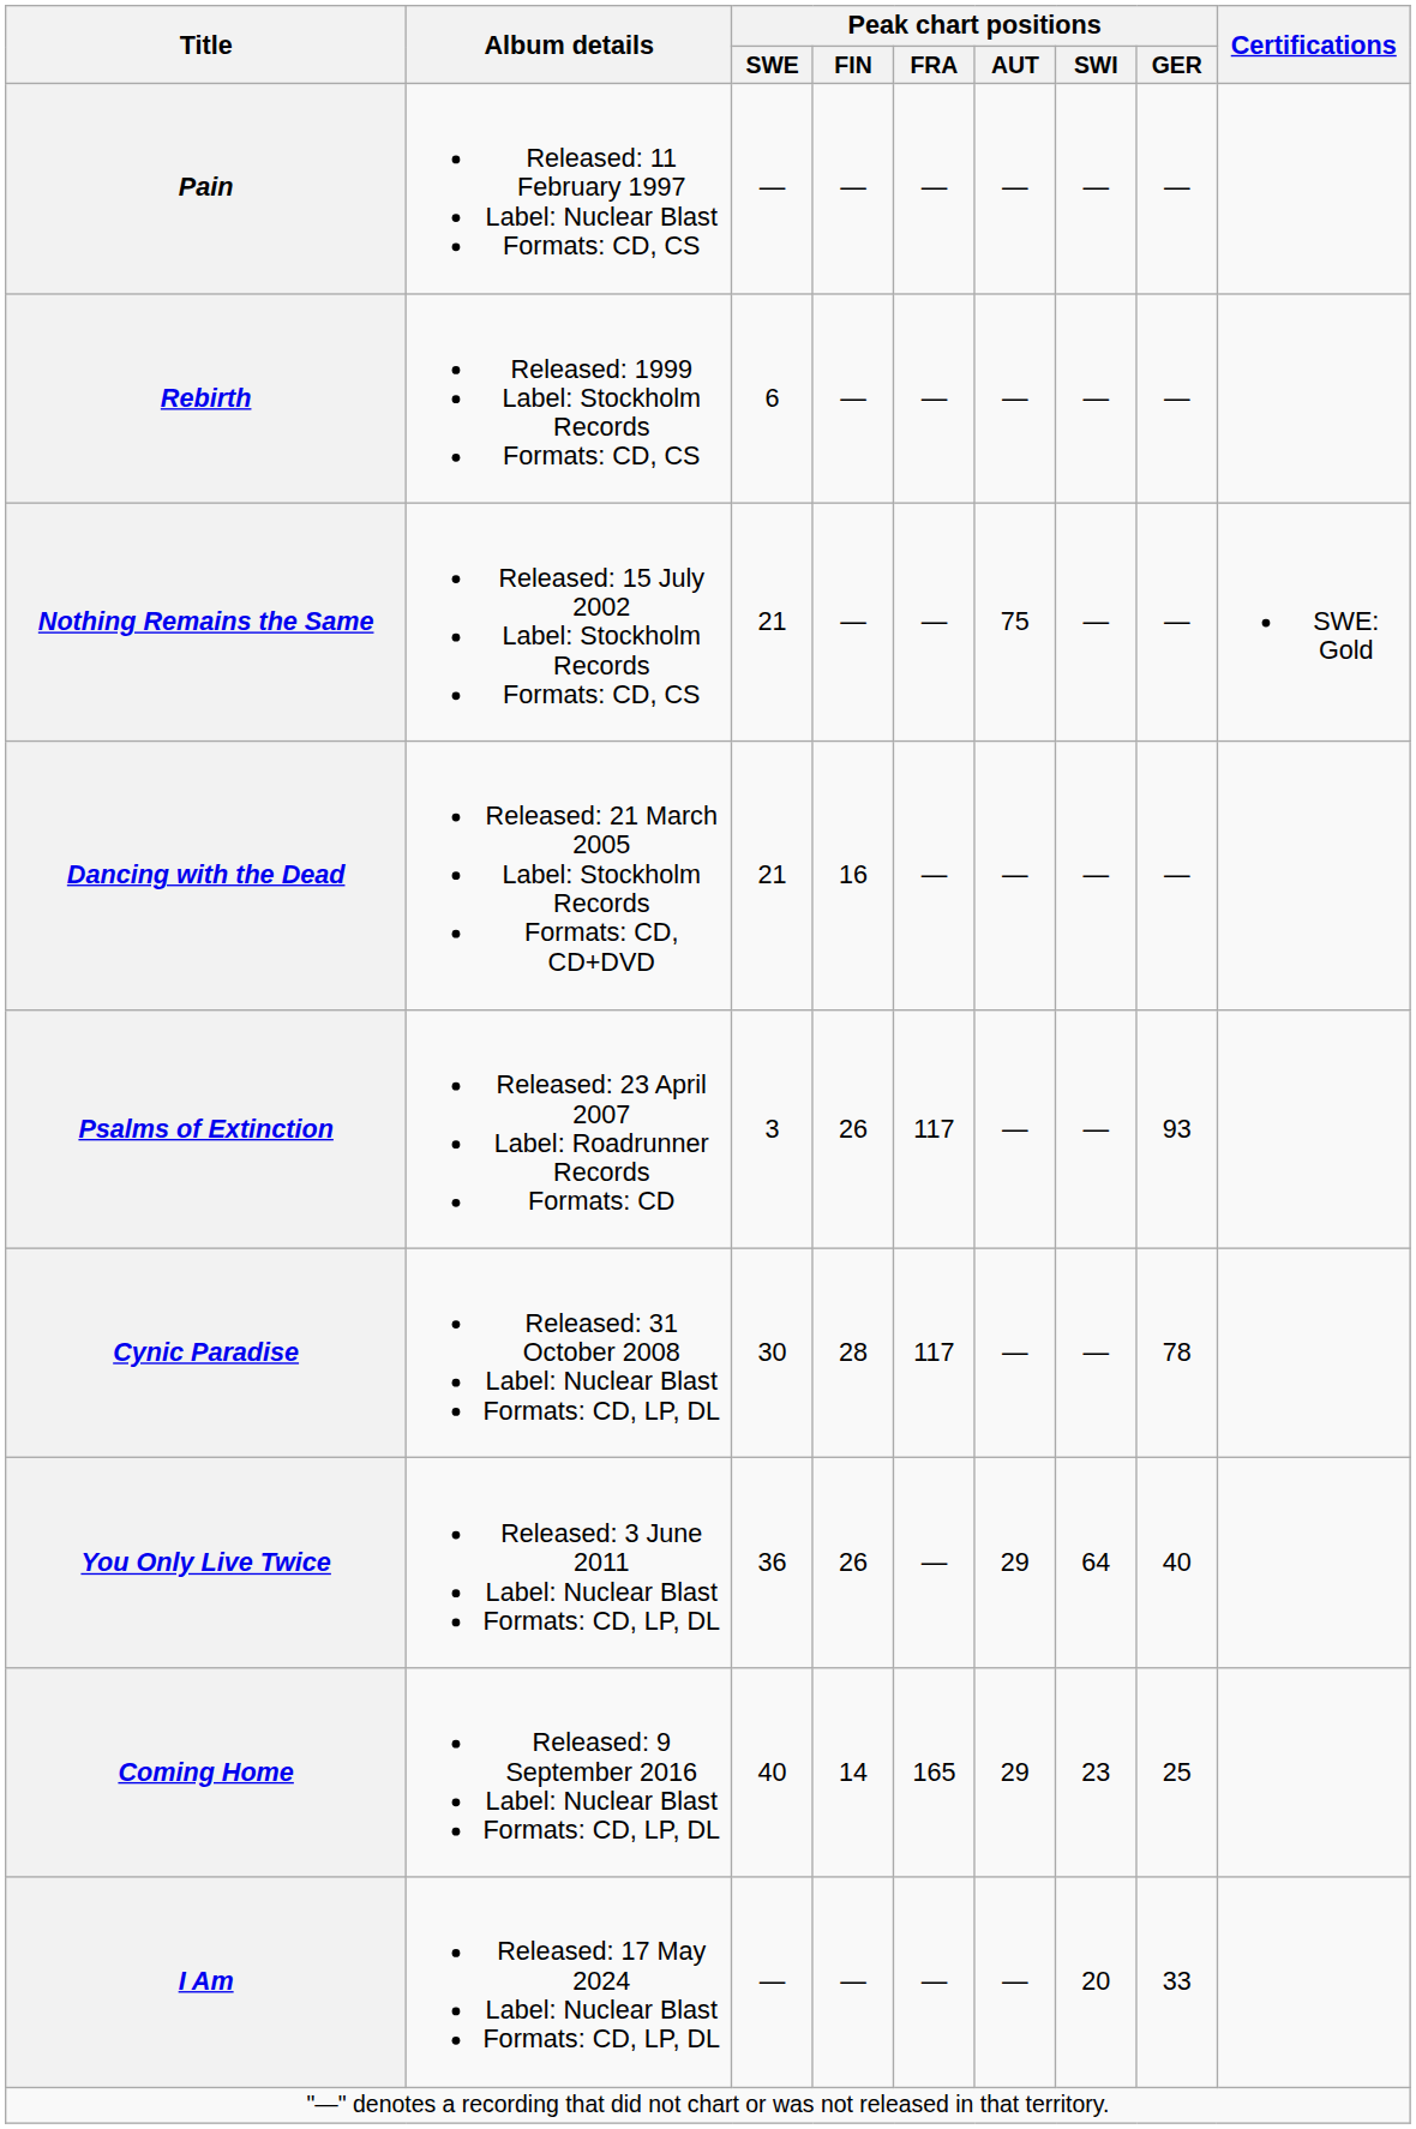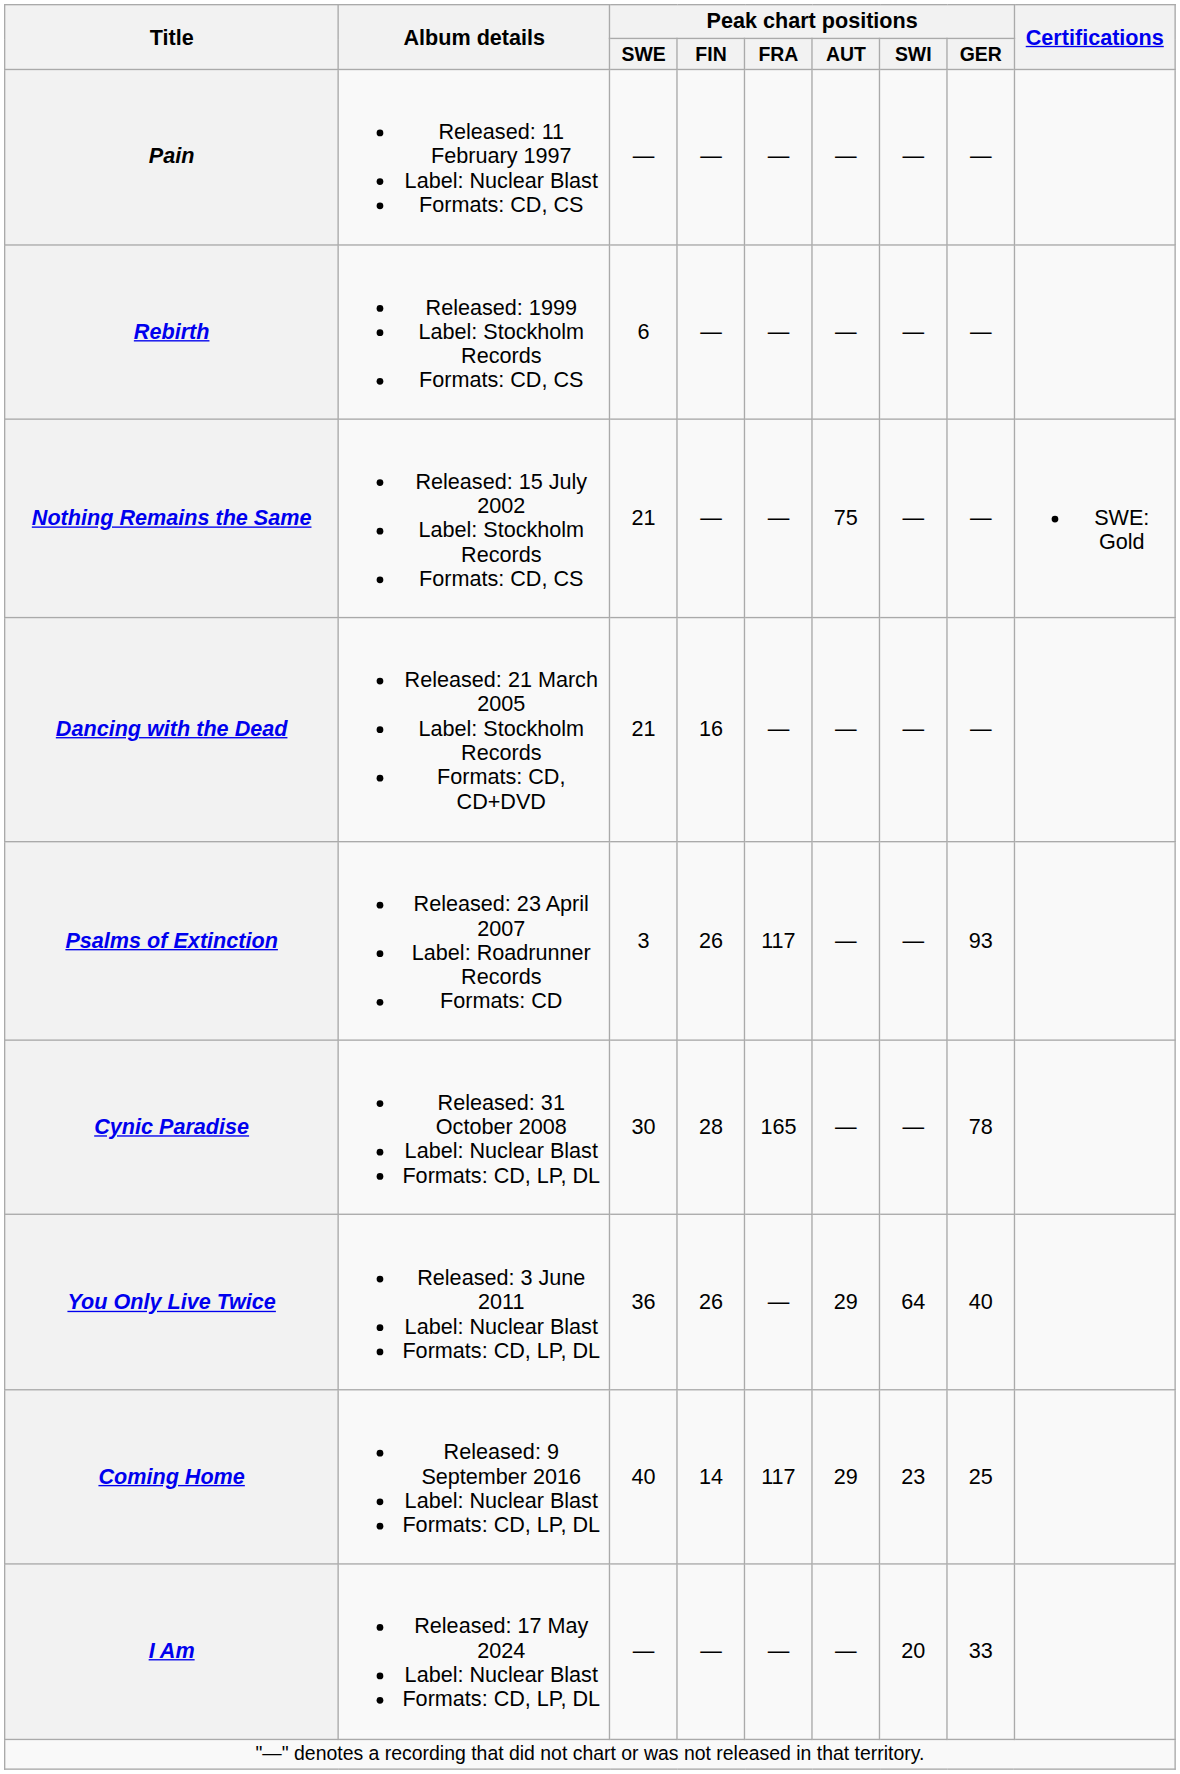Cynic Paradise | Peak chart positions / FRA: 117 -> 165
Coming Home | Peak chart positions / FRA: 165 -> 117
